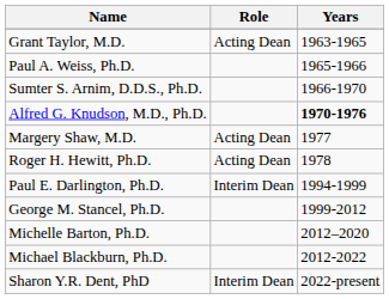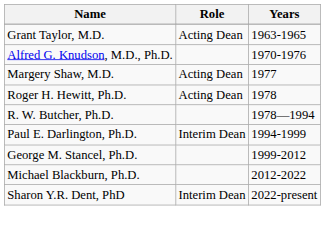- row: Paul A. Weiss, Ph.D. | 1965-1966
- row: Sumter S. Arnim, D.D.S., Ph.D. | 1966-1970
Alfred G. Knudson, M.D., Ph.D. | Years: bold -> normal
+ row: R. W. Butcher, Ph.D. | 1978—1994
- row: Michelle Barton, Ph.D. | 2012–2020
